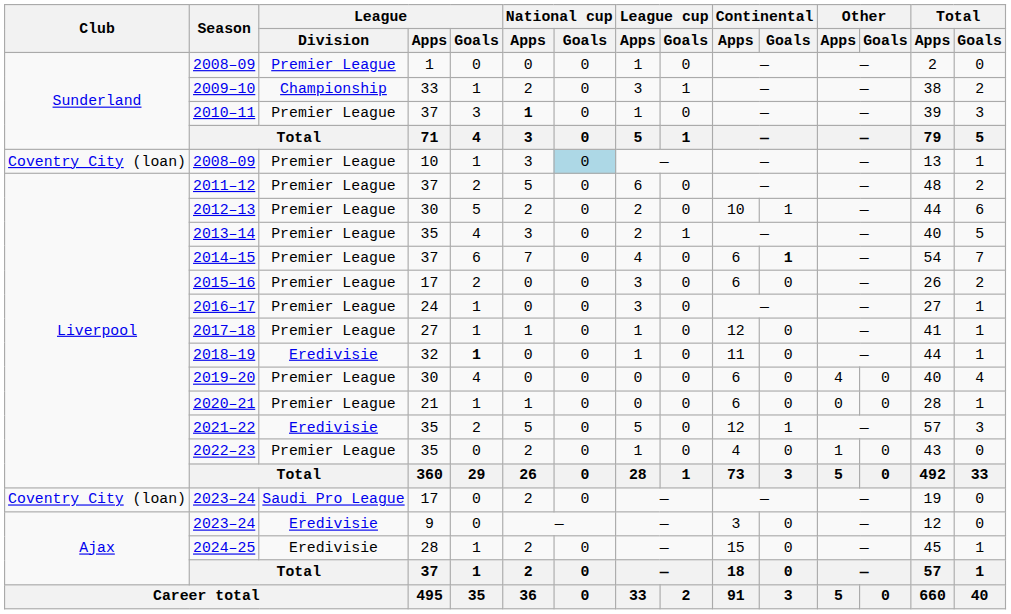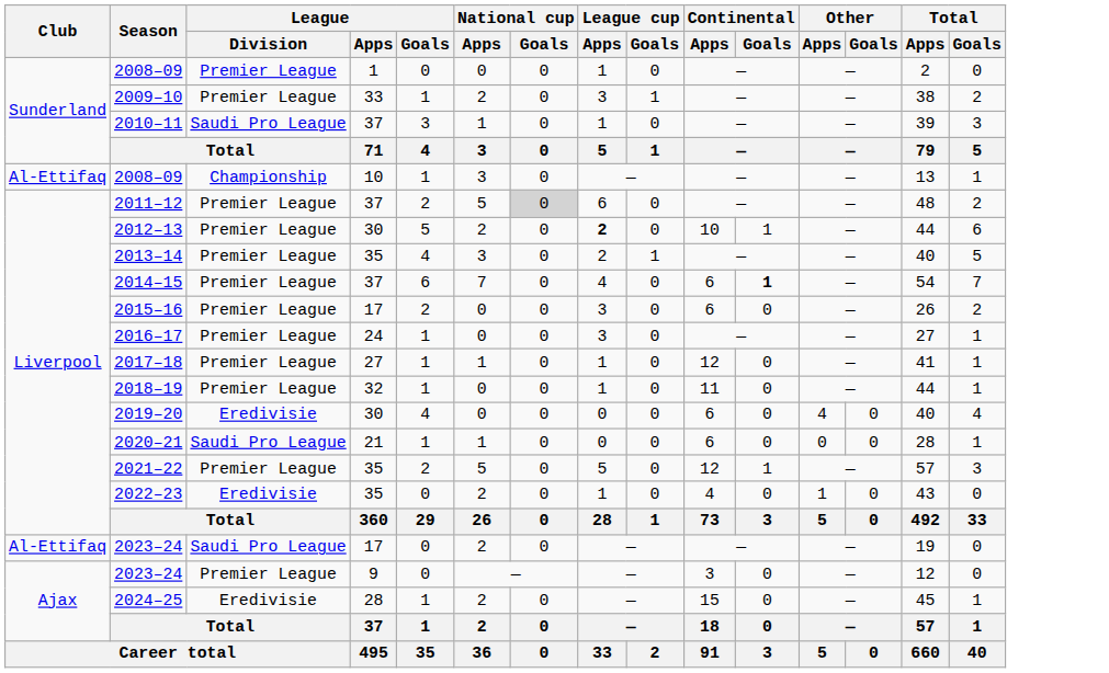2009–10 | League / Division: Championship -> Premier League
2010–11 | League / Division: Premier League -> Saudi Pro League
2010–11 | National cup / Apps: bold -> normal
2008–09 / 10 | Club: Coventry City (loan) -> Al-Ettifaq
2008–09 / 10 | League / Division: Premier League -> Championship
2008–09 / 10 | National cup / Goals: lightblue background -> no background
2011–12 | National cup / Goals: no background -> lightgrey background
2012–13 | League cup / Apps: normal -> bold
2018–19 | League / Division: Eredivisie -> Premier League
2018–19 | League / Goals: bold -> normal
2019–20 | League / Division: Premier League -> Eredivisie
2020–21 | League / Division: Premier League -> Saudi Pro League
2021–22 | League / Division: Eredivisie -> Premier League
2022–23 | League / Division: Premier League -> Eredivisie
2023–24 / 17 | Club: Coventry City (loan) -> Al-Ettifaq
2023–24 / 9 | League / Division: Eredivisie -> Premier League
